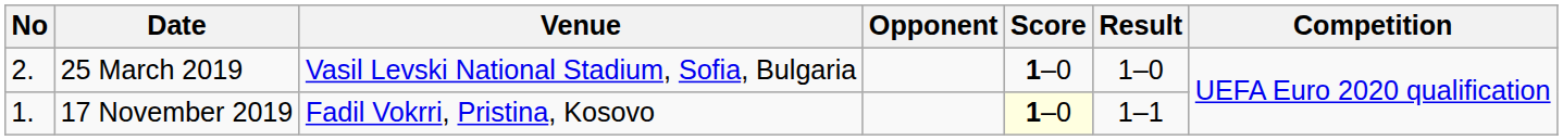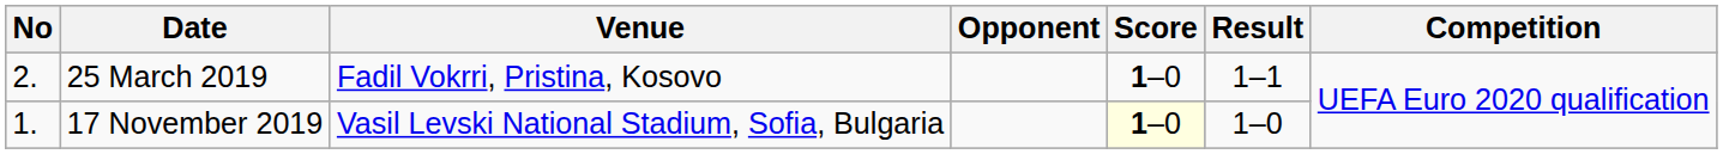25 March 2019 | Venue: Vasil Levski National Stadium, Sofia, Bulgaria -> Fadil Vokrri, Pristina, Kosovo
25 March 2019 | Result: 1–0 -> 1–1
17 November 2019 | Venue: Fadil Vokrri, Pristina, Kosovo -> Vasil Levski National Stadium, Sofia, Bulgaria
17 November 2019 | Result: 1–1 -> 1–0
